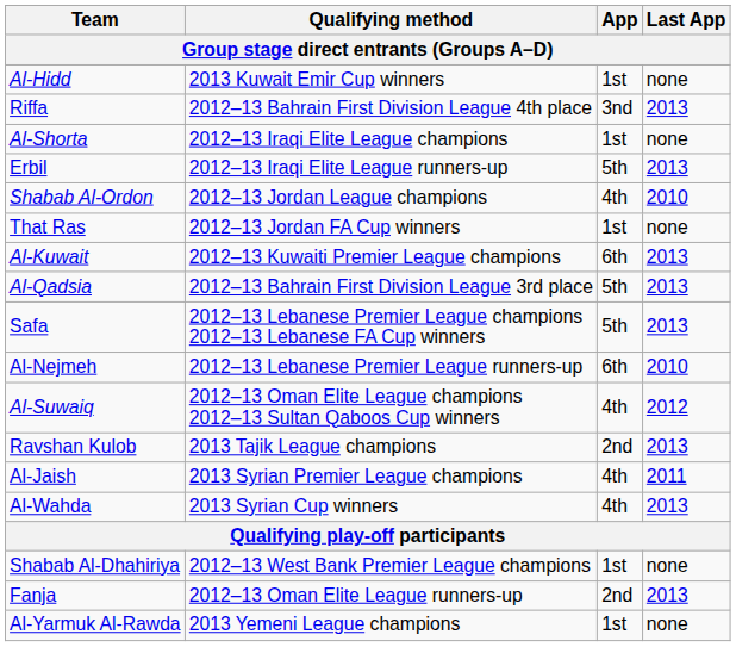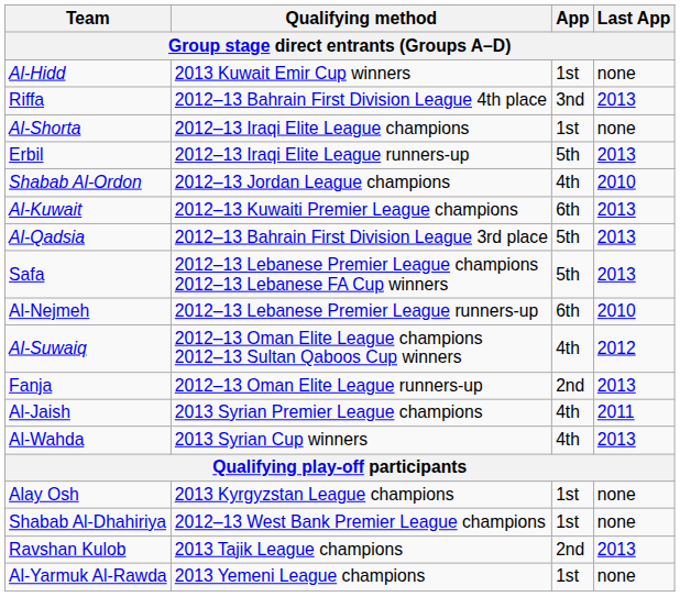- row: That Ras | 2012–13 Jordan FA Cup winners | 1st | none
rows swapped: Fanja <-> Ravshan Kulob
+ row: Alay Osh | 2013 Kyrgyzstan League champions | 1st | none
